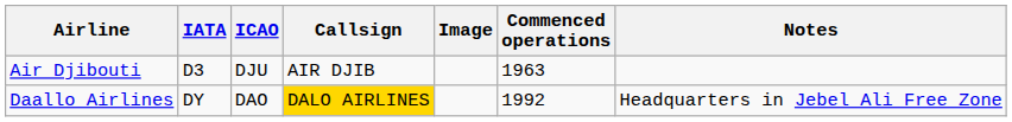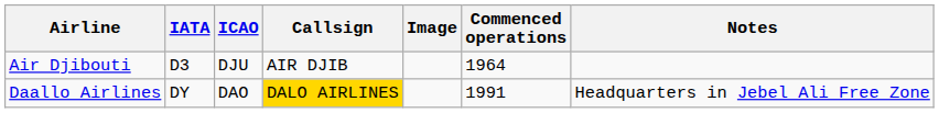Air Djibouti | Commenced operations: 1963 -> 1964
Daallo Airlines | Commenced operations: 1992 -> 1991
